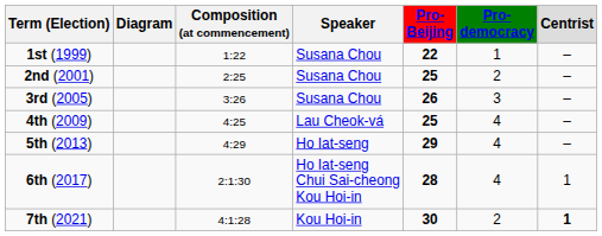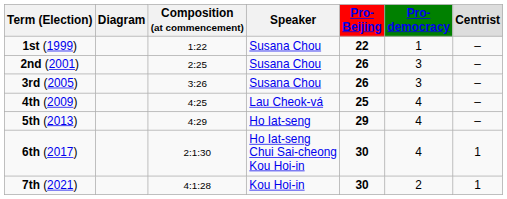2nd (2001) | Pro-Beijing: 25 -> 26
2nd (2001) | Pro-democracy: 2 -> 3
6th (2017) | Pro-Beijing: 28 -> 30
7th (2021) | Centrist: bold -> normal
